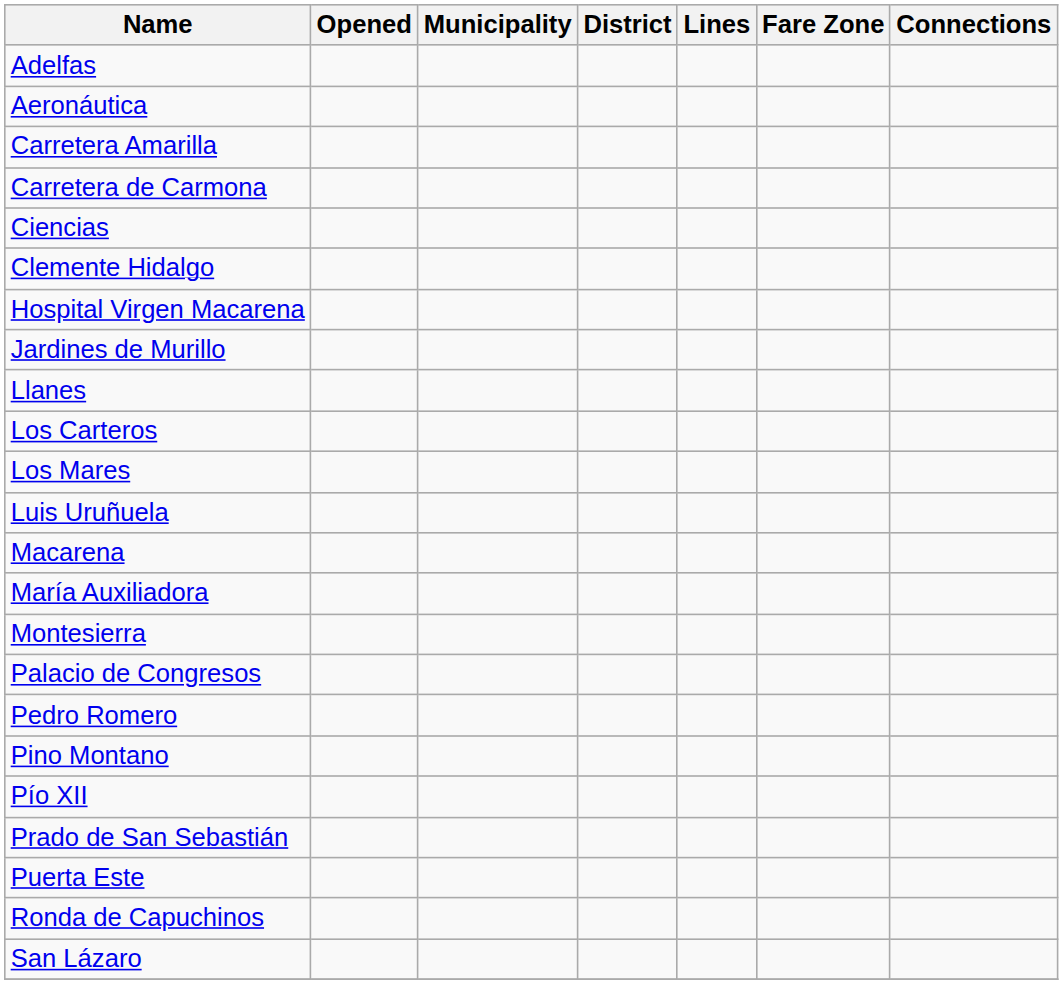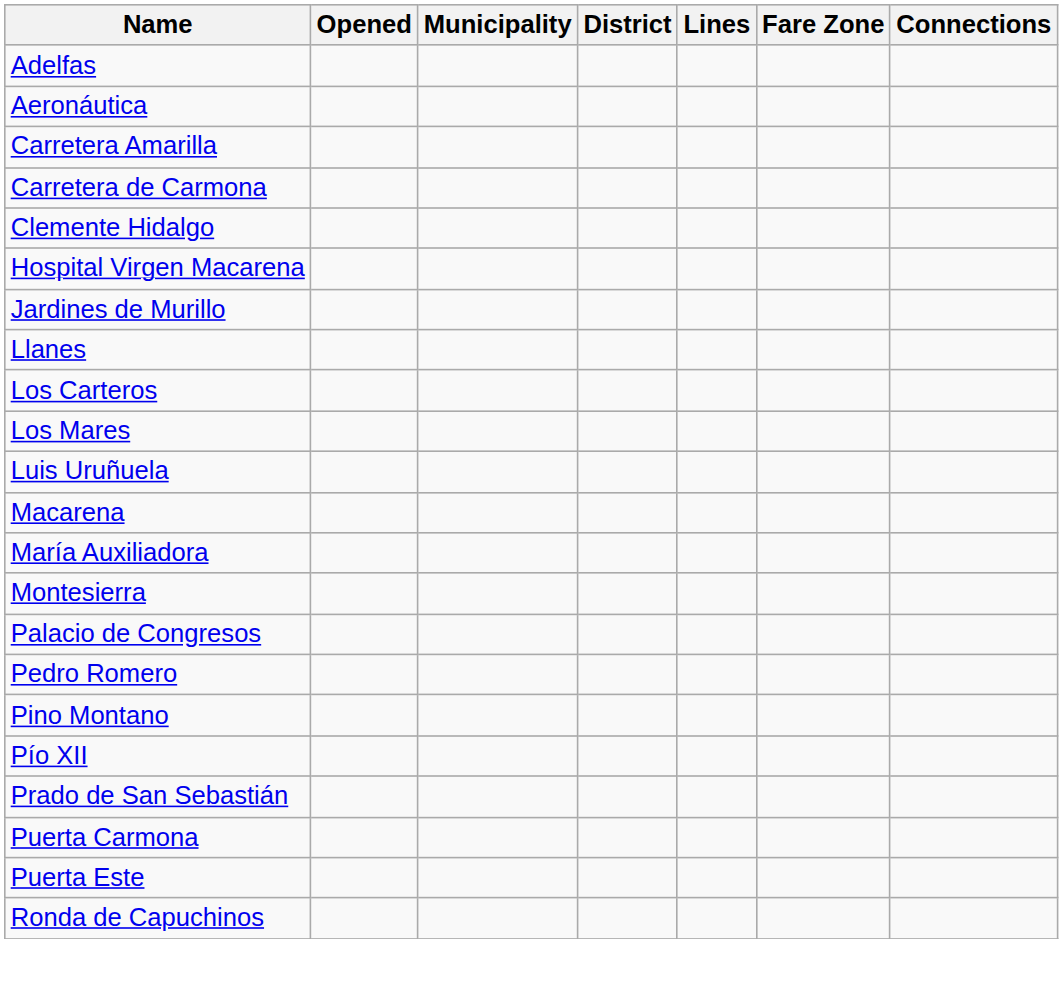- row: Ciencias
+ row: Puerta Carmona
- row: San Lázaro
